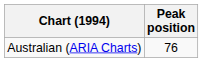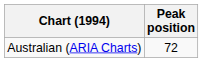Australian (ARIA Charts) | Peak position: 76 -> 72
